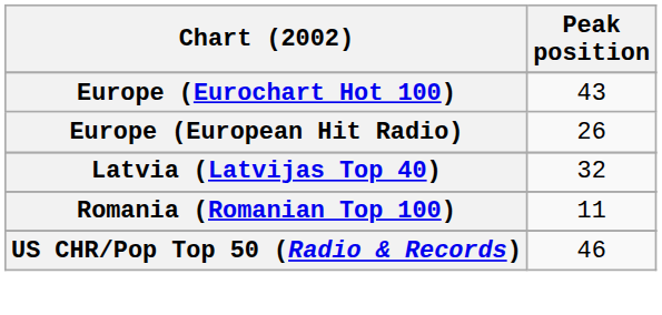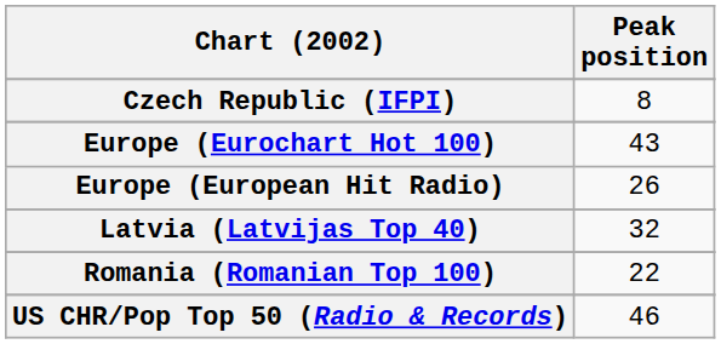+ row: Czech Republic (IFPI) | 8
Romania (Romanian Top 100) | Peak position: 11 -> 22
